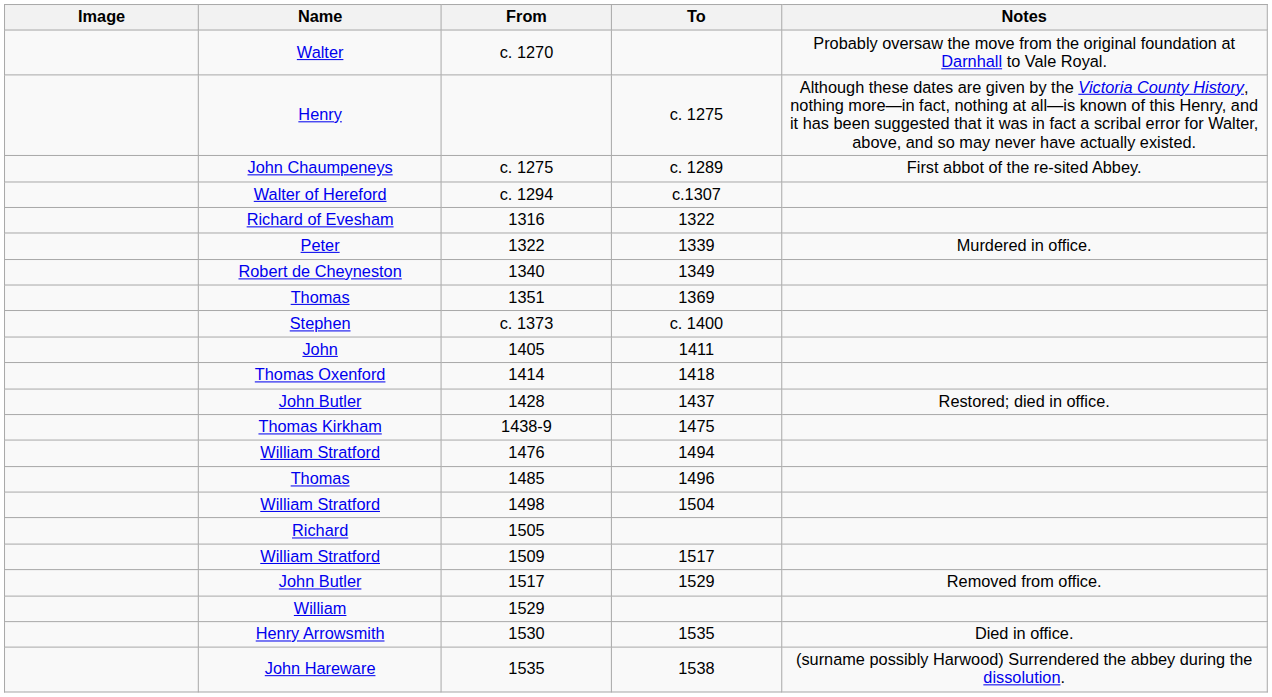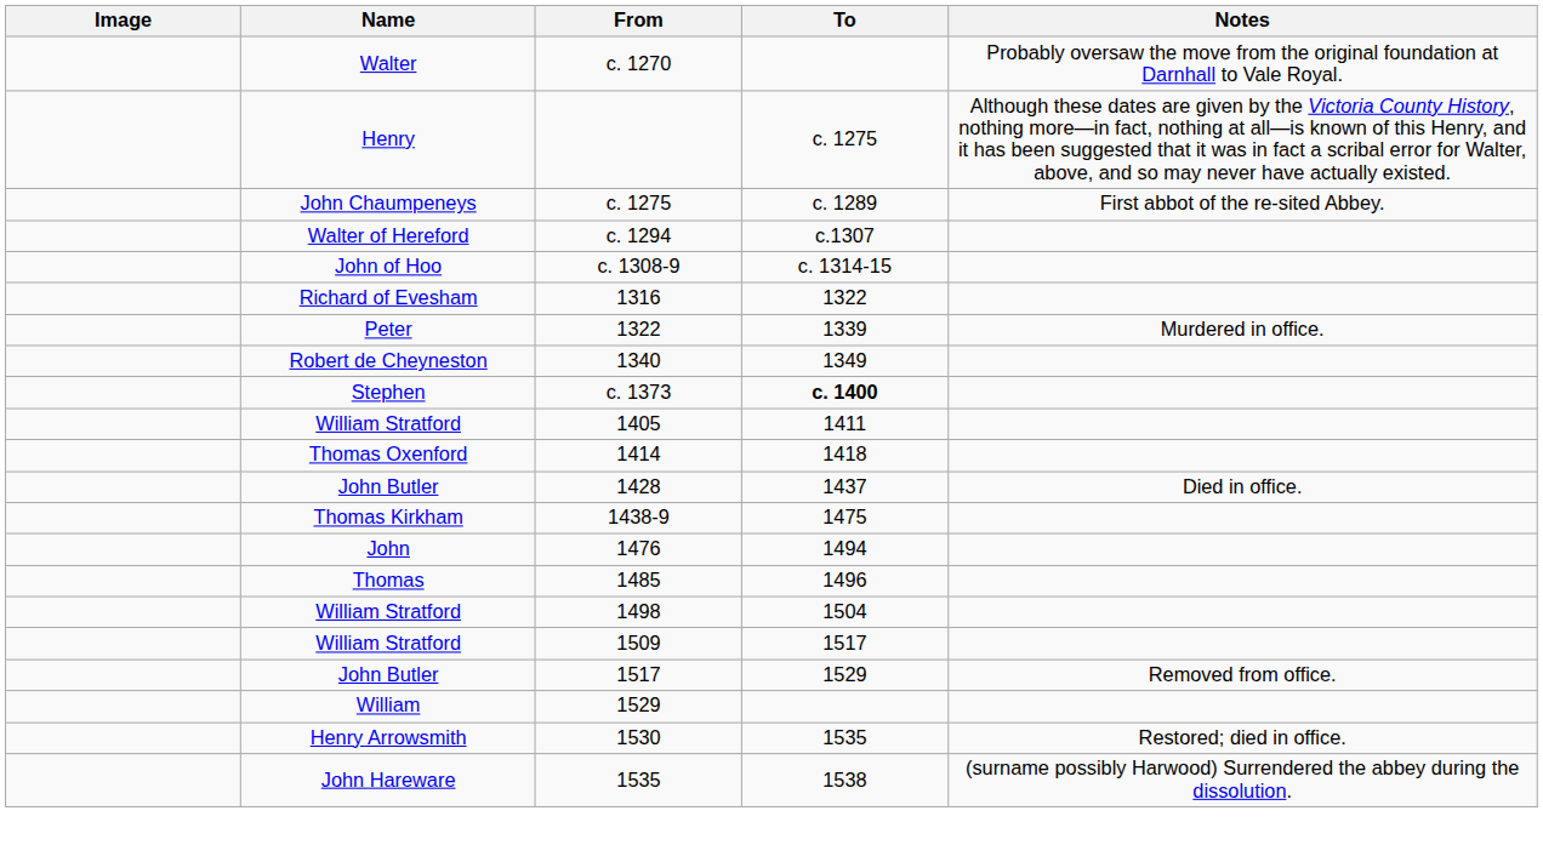+ row: John of Hoo | c. 1308-9 | c. 1314-15
- row: Thomas | 1351 | 1369
c. 1373 | To: normal -> bold
1405 | Name: John -> William Stratford
1428 | Notes: Restored; died in office. -> Died in office.
1476 | Name: William Stratford -> John
- row: Richard | 1505
1530 | Notes: Died in office. -> Restored; died in office.
